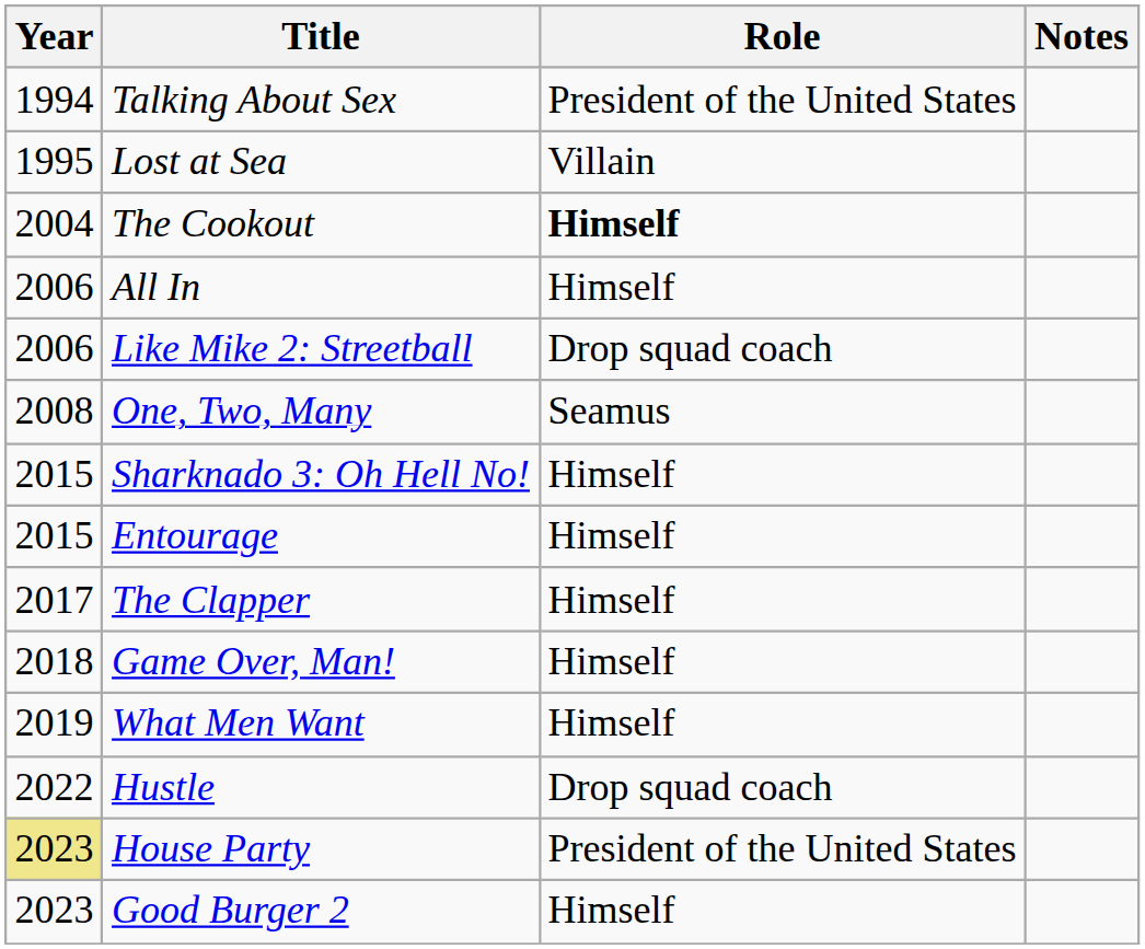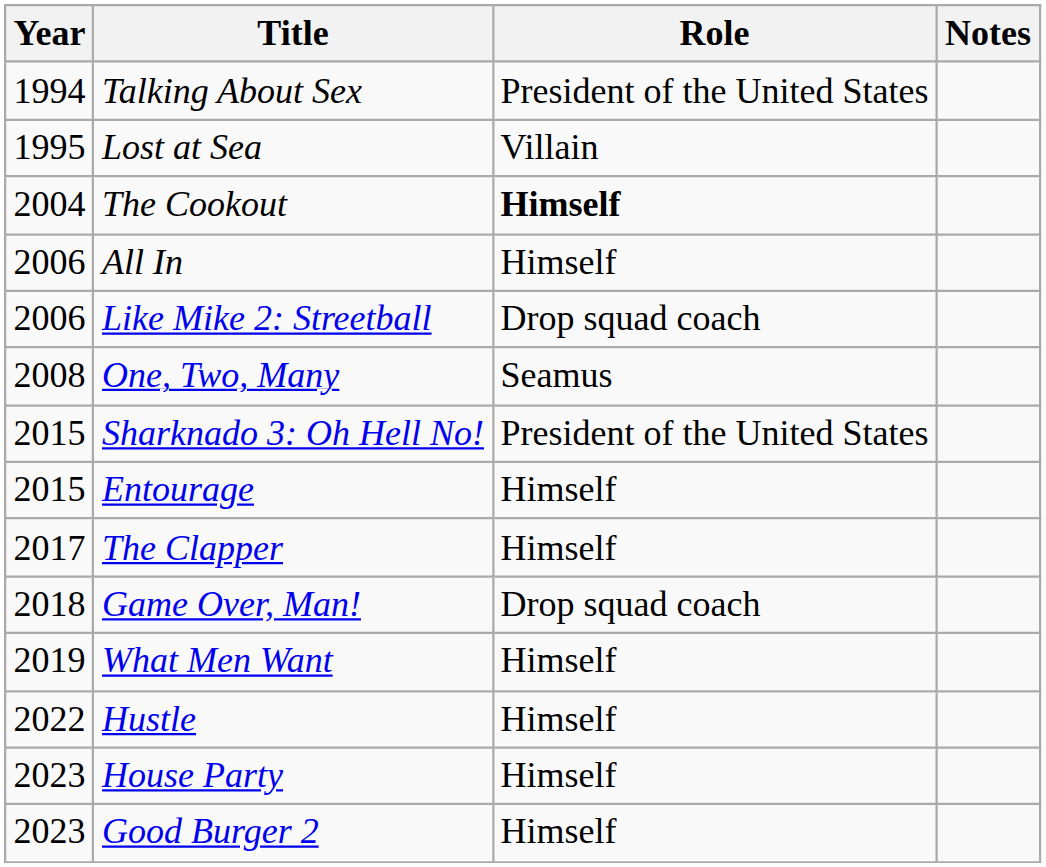Sharknado 3: Oh Hell No! | Role: Himself -> President of the United States
Game Over, Man! | Role: Himself -> Drop squad coach
Hustle | Role: Drop squad coach -> Himself
House Party | Year: khaki background -> no background
House Party | Role: President of the United States -> Himself
